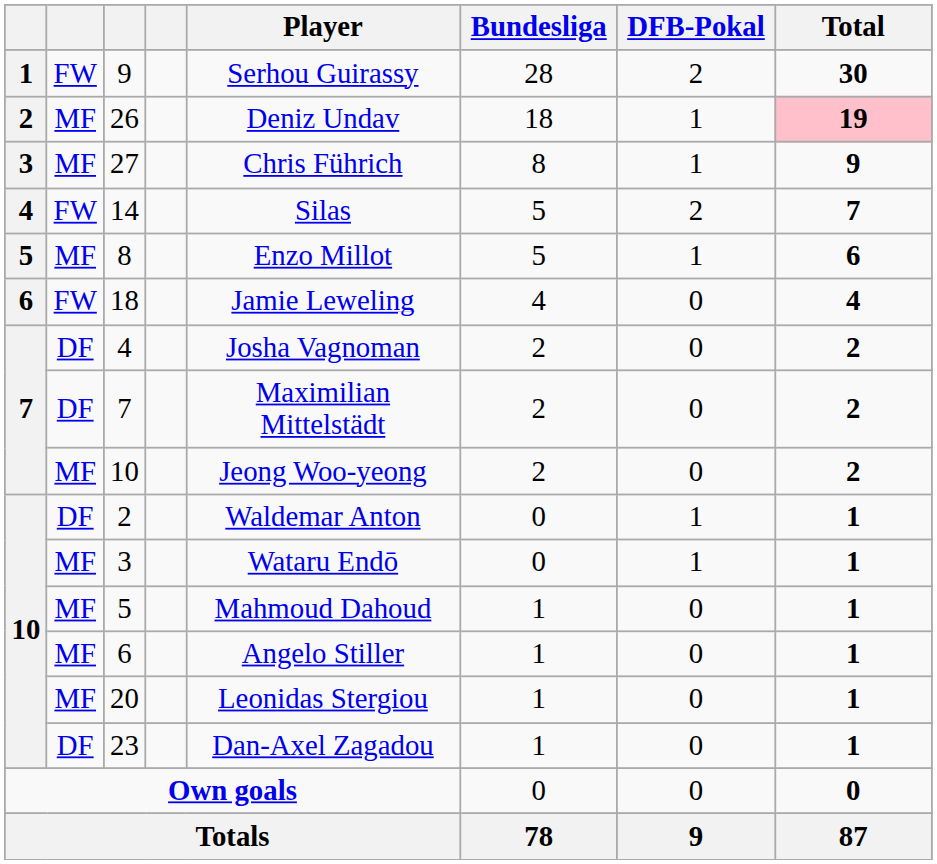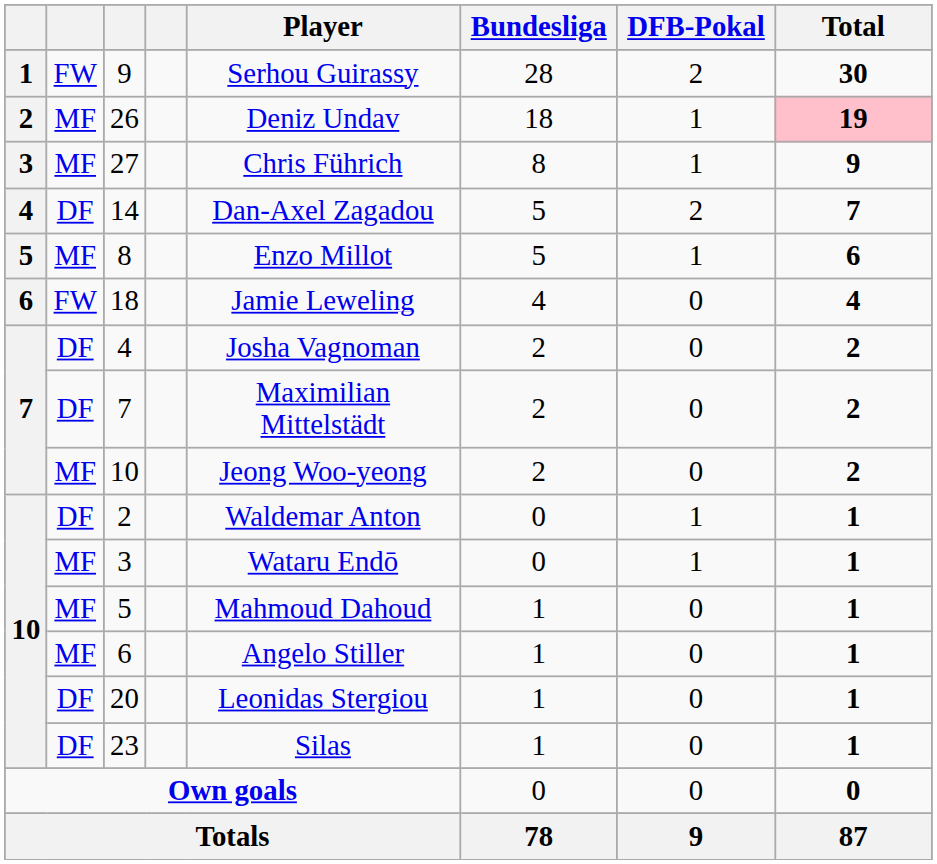14 | column 2: FW -> DF
14 | Player: Silas -> Dan-Axel Zagadou
20 | column 2: MF -> DF
23 | Player: Dan-Axel Zagadou -> Silas
